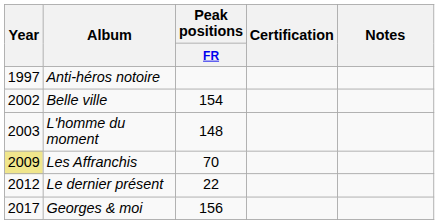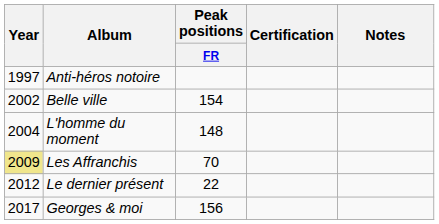L'homme du moment | Year: 2003 -> 2004
